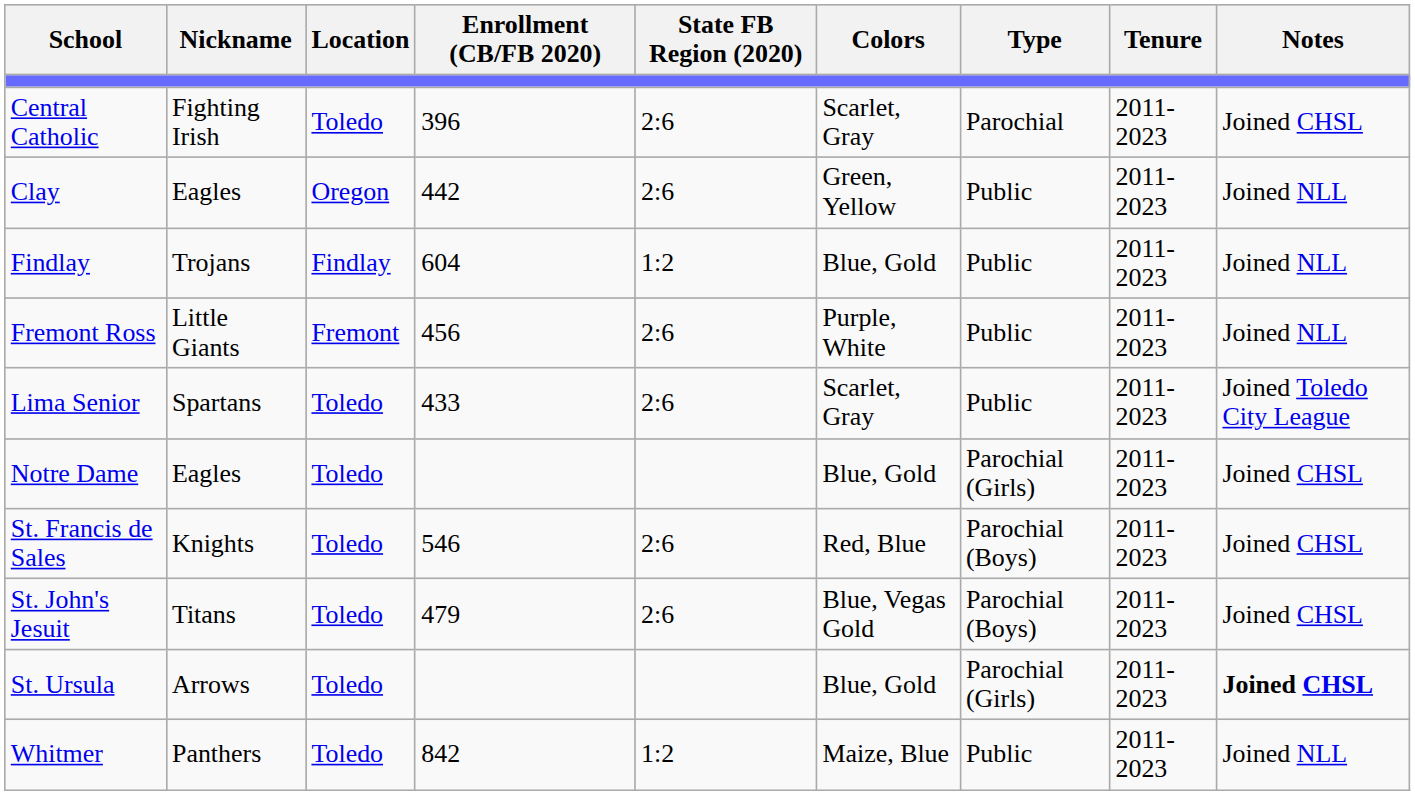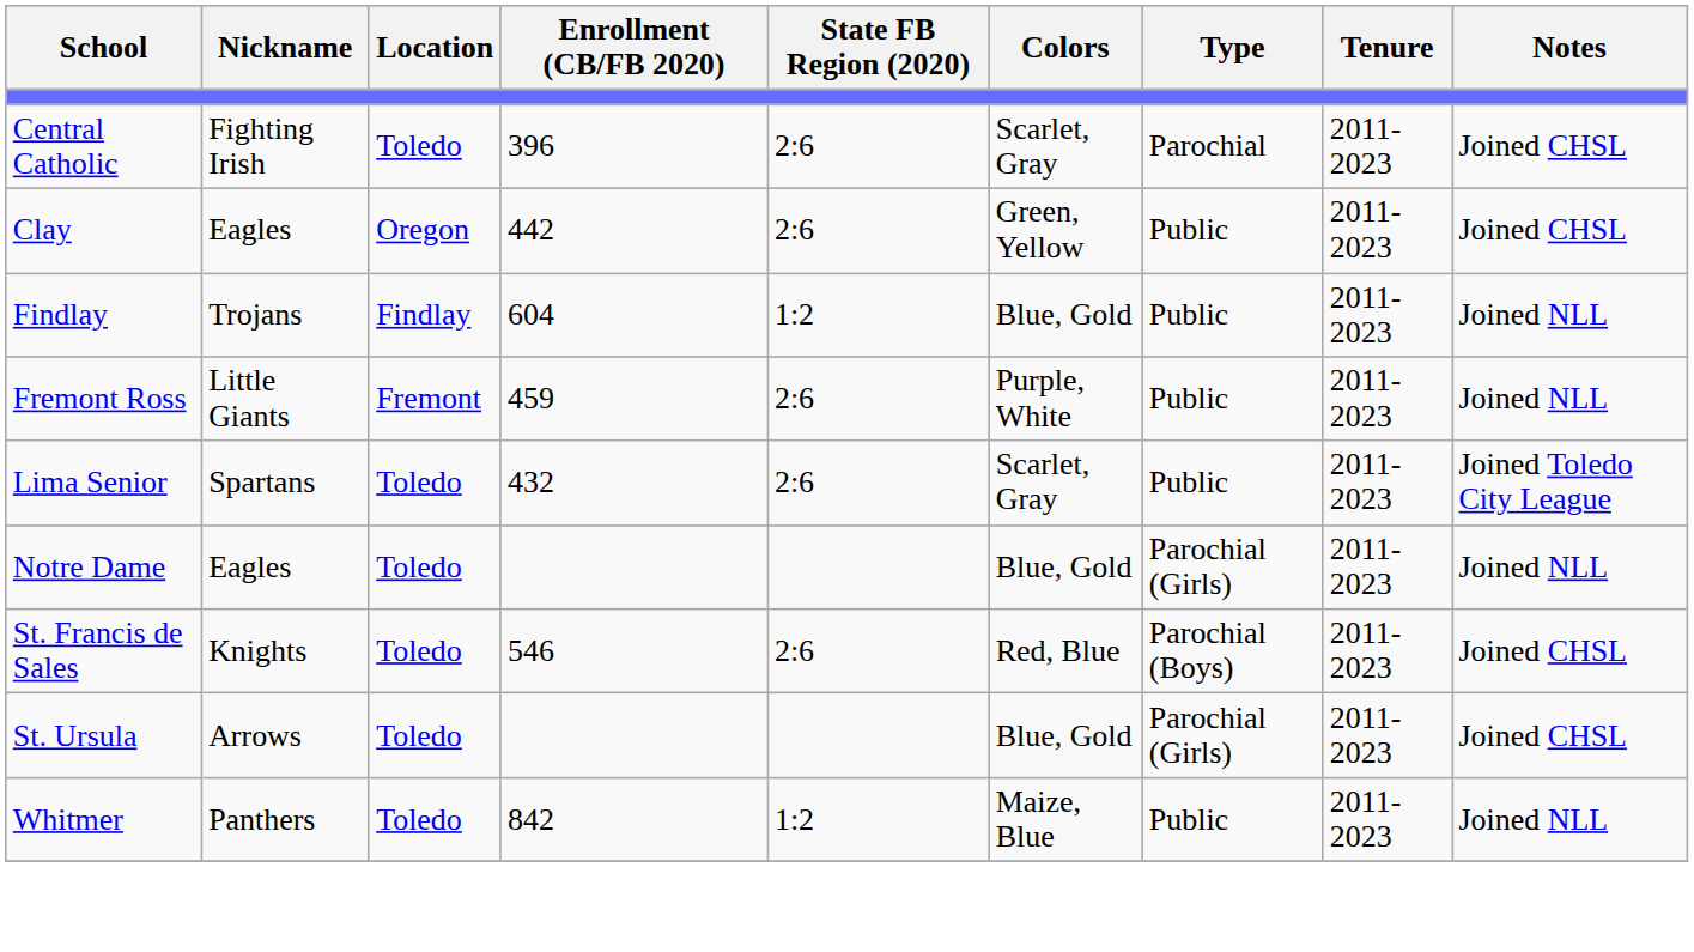Clay | Notes: Joined NLL -> Joined CHSL
Fremont Ross | Enrollment (CB/FB 2020): 456 -> 459
Lima Senior | Enrollment (CB/FB 2020): 433 -> 432
Notre Dame | Notes: Joined CHSL -> Joined NLL
- row: St. John's Jesuit | Titans | Toledo | 479 | 2:6 | Blue, Vegas Gold | Parochial (Boys) | 2011-2023 | Joined CHSL
St. Ursula | Notes: bold -> normal
